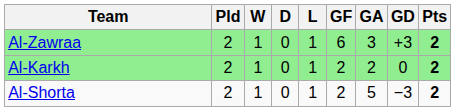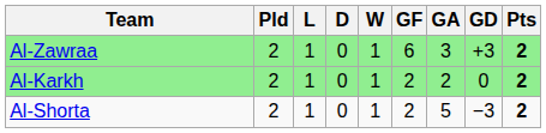columns swapped: W <-> L
